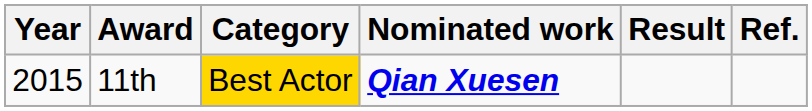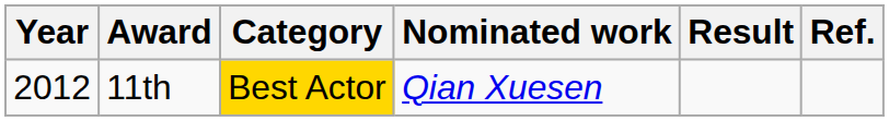11th | Year: 2015 -> 2012
11th | Nominated work: bold -> normal
